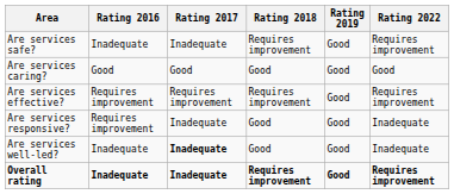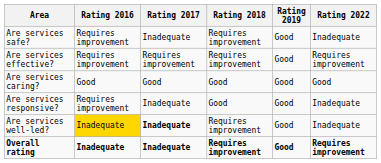Are services safe? | Rating 2016: Inadequate -> Requires improvement
Are services safe? | Rating 2022: Requires improvement -> Inadequate
rows swapped: Are services effective? <-> Are services caring?
Are services well-led? | Rating 2016: no background -> gold background
Are services well-led? | Rating 2018: Good -> Requires improvement
